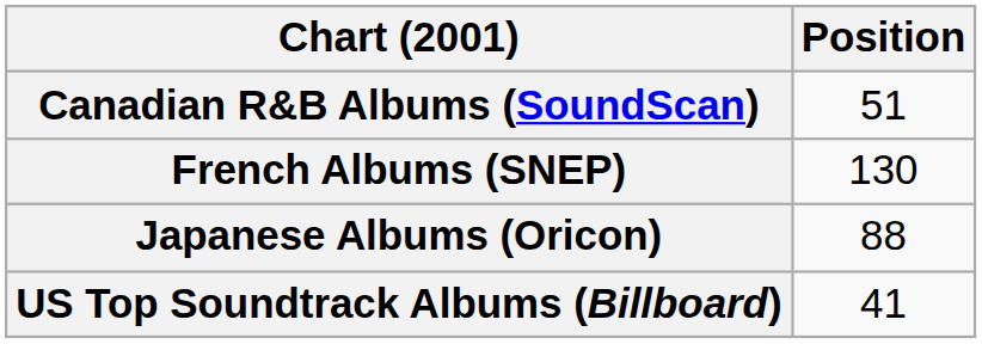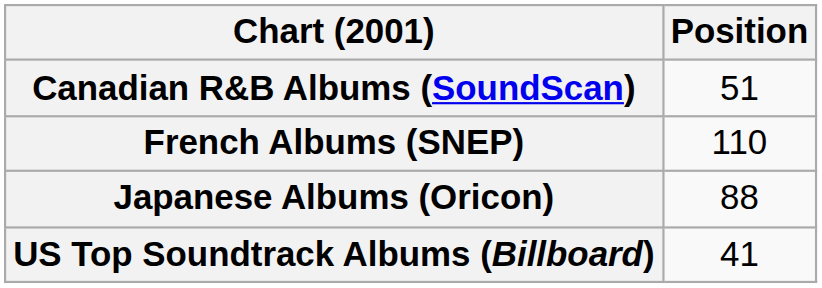French Albums (SNEP) | Position: 130 -> 110
